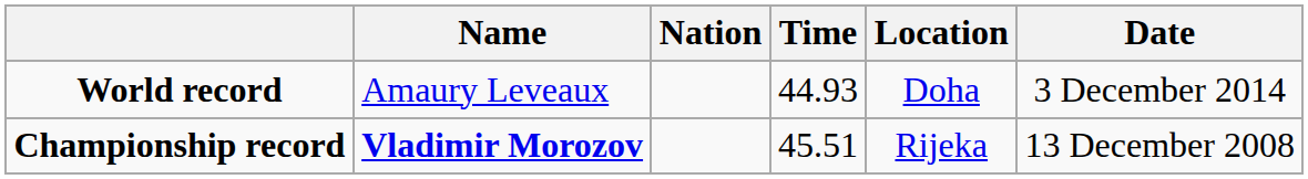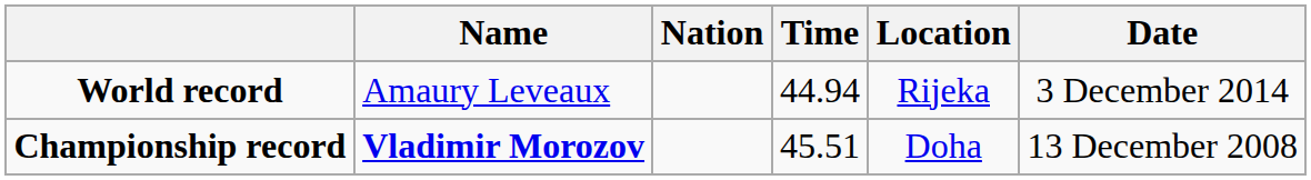World record | Time: 44.93 -> 44.94
World record | Location: Doha -> Rijeka
Championship record | Location: Rijeka -> Doha
